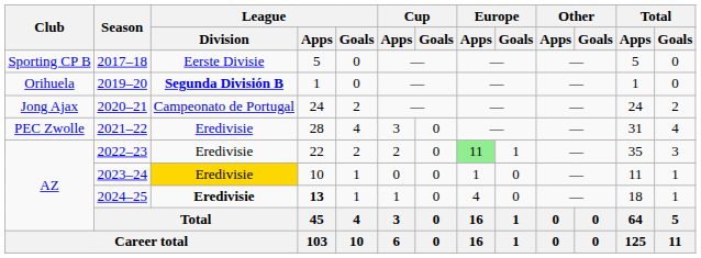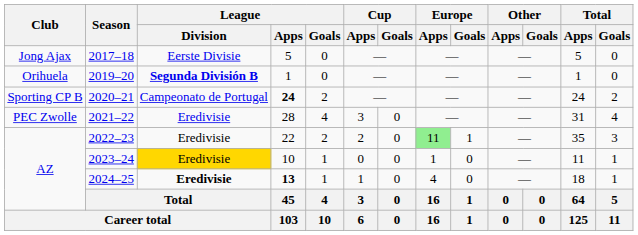2017–18 | Club: Sporting CP B -> Jong Ajax
2020–21 | Club: Jong Ajax -> Sporting CP B
2020–21 | League / Apps: normal -> bold
